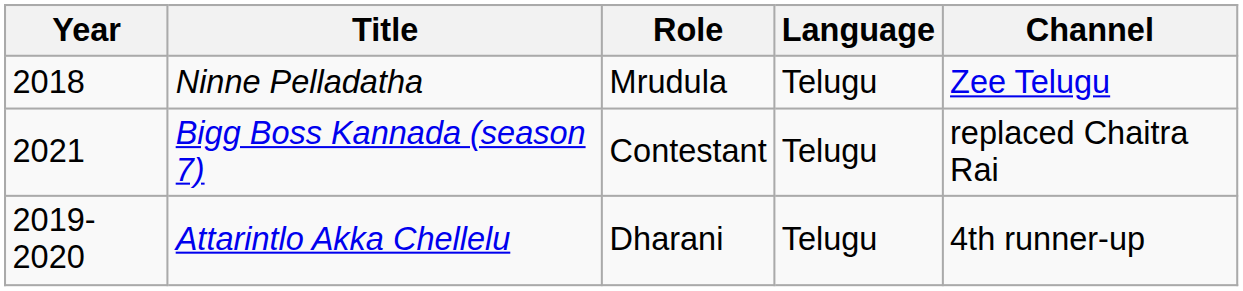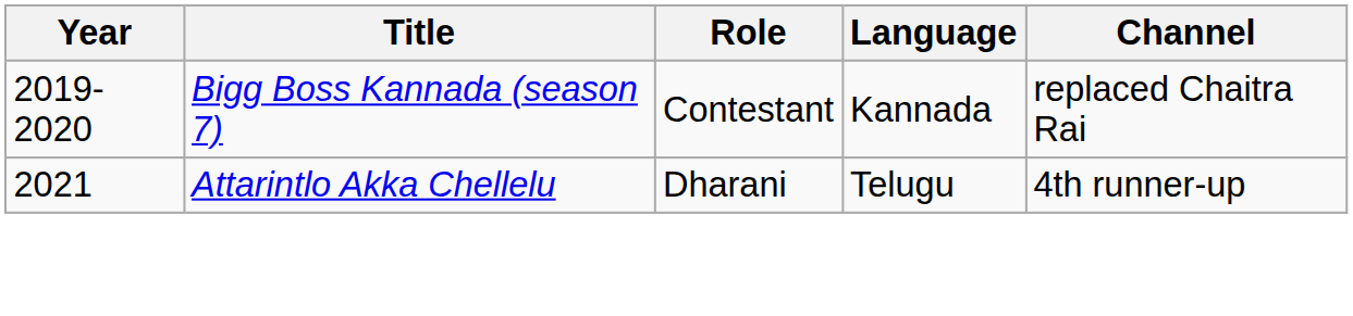- row: 2018 | Ninne Pelladatha | Mrudula | Telugu | Zee Telugu
Bigg Boss Kannada (season 7) | Year: 2021 -> 2019-2020
Bigg Boss Kannada (season 7) | Language: Telugu -> Kannada
Attarintlo Akka Chellelu | Year: 2019-2020 -> 2021
